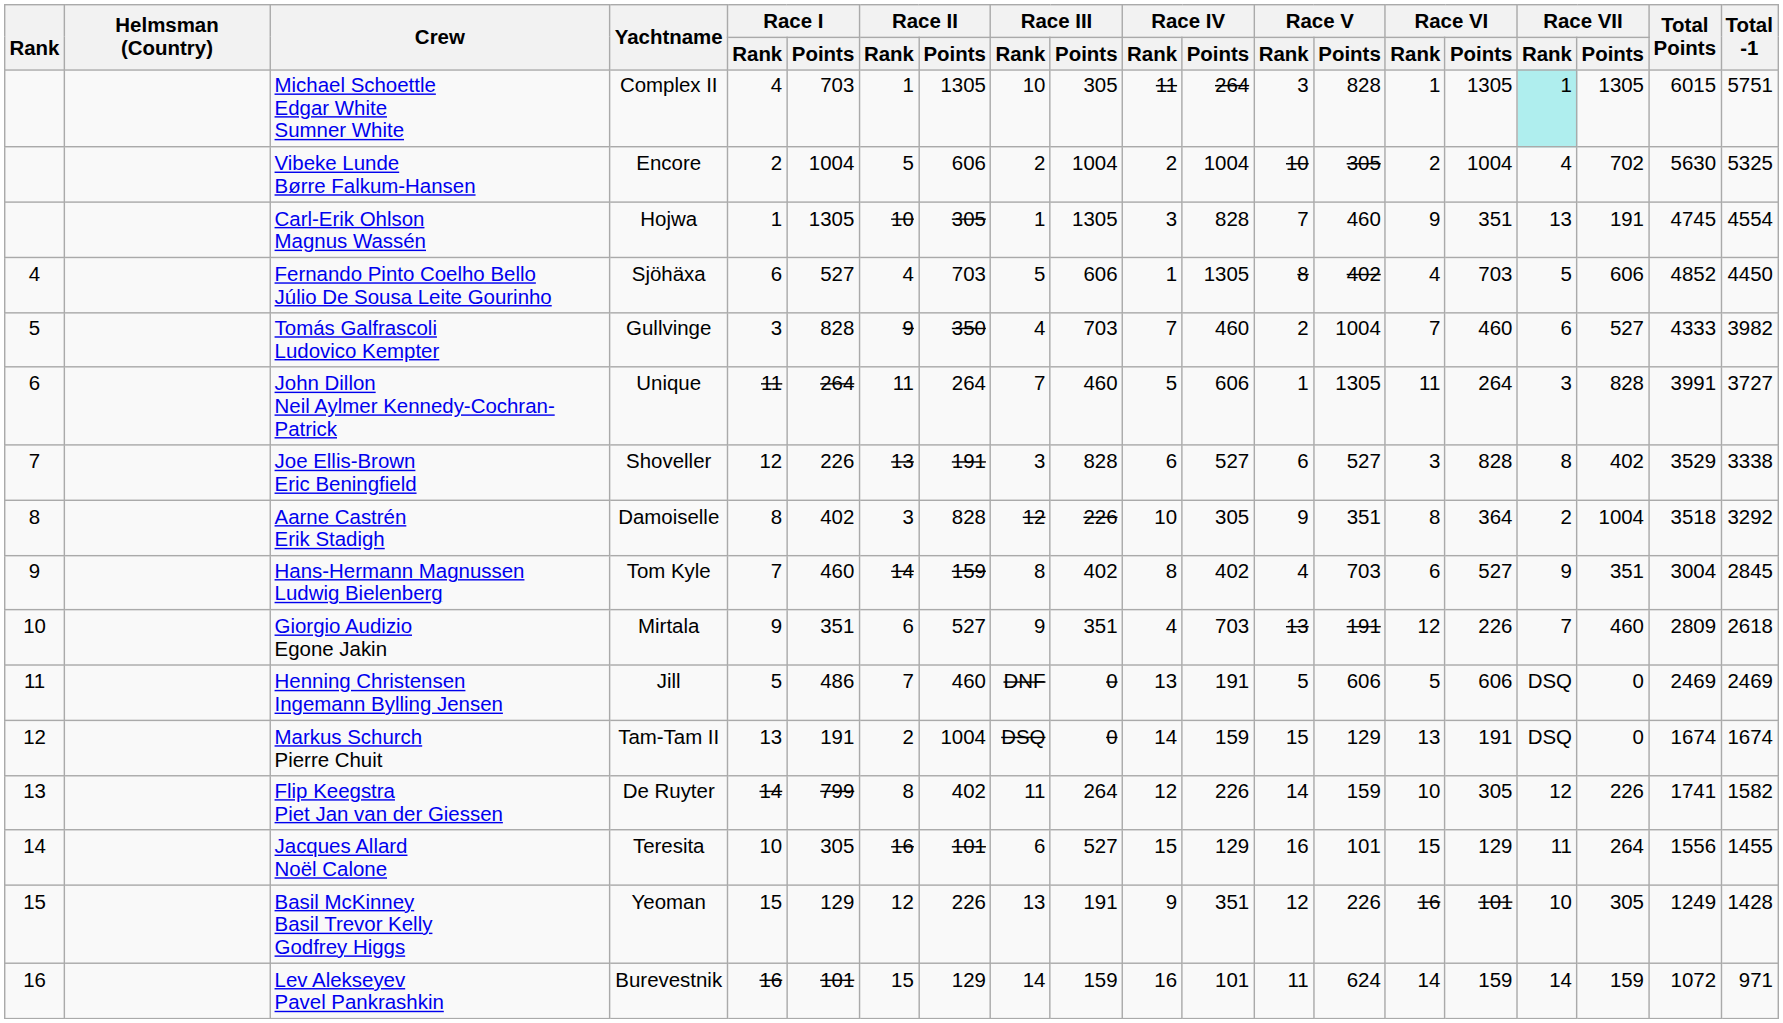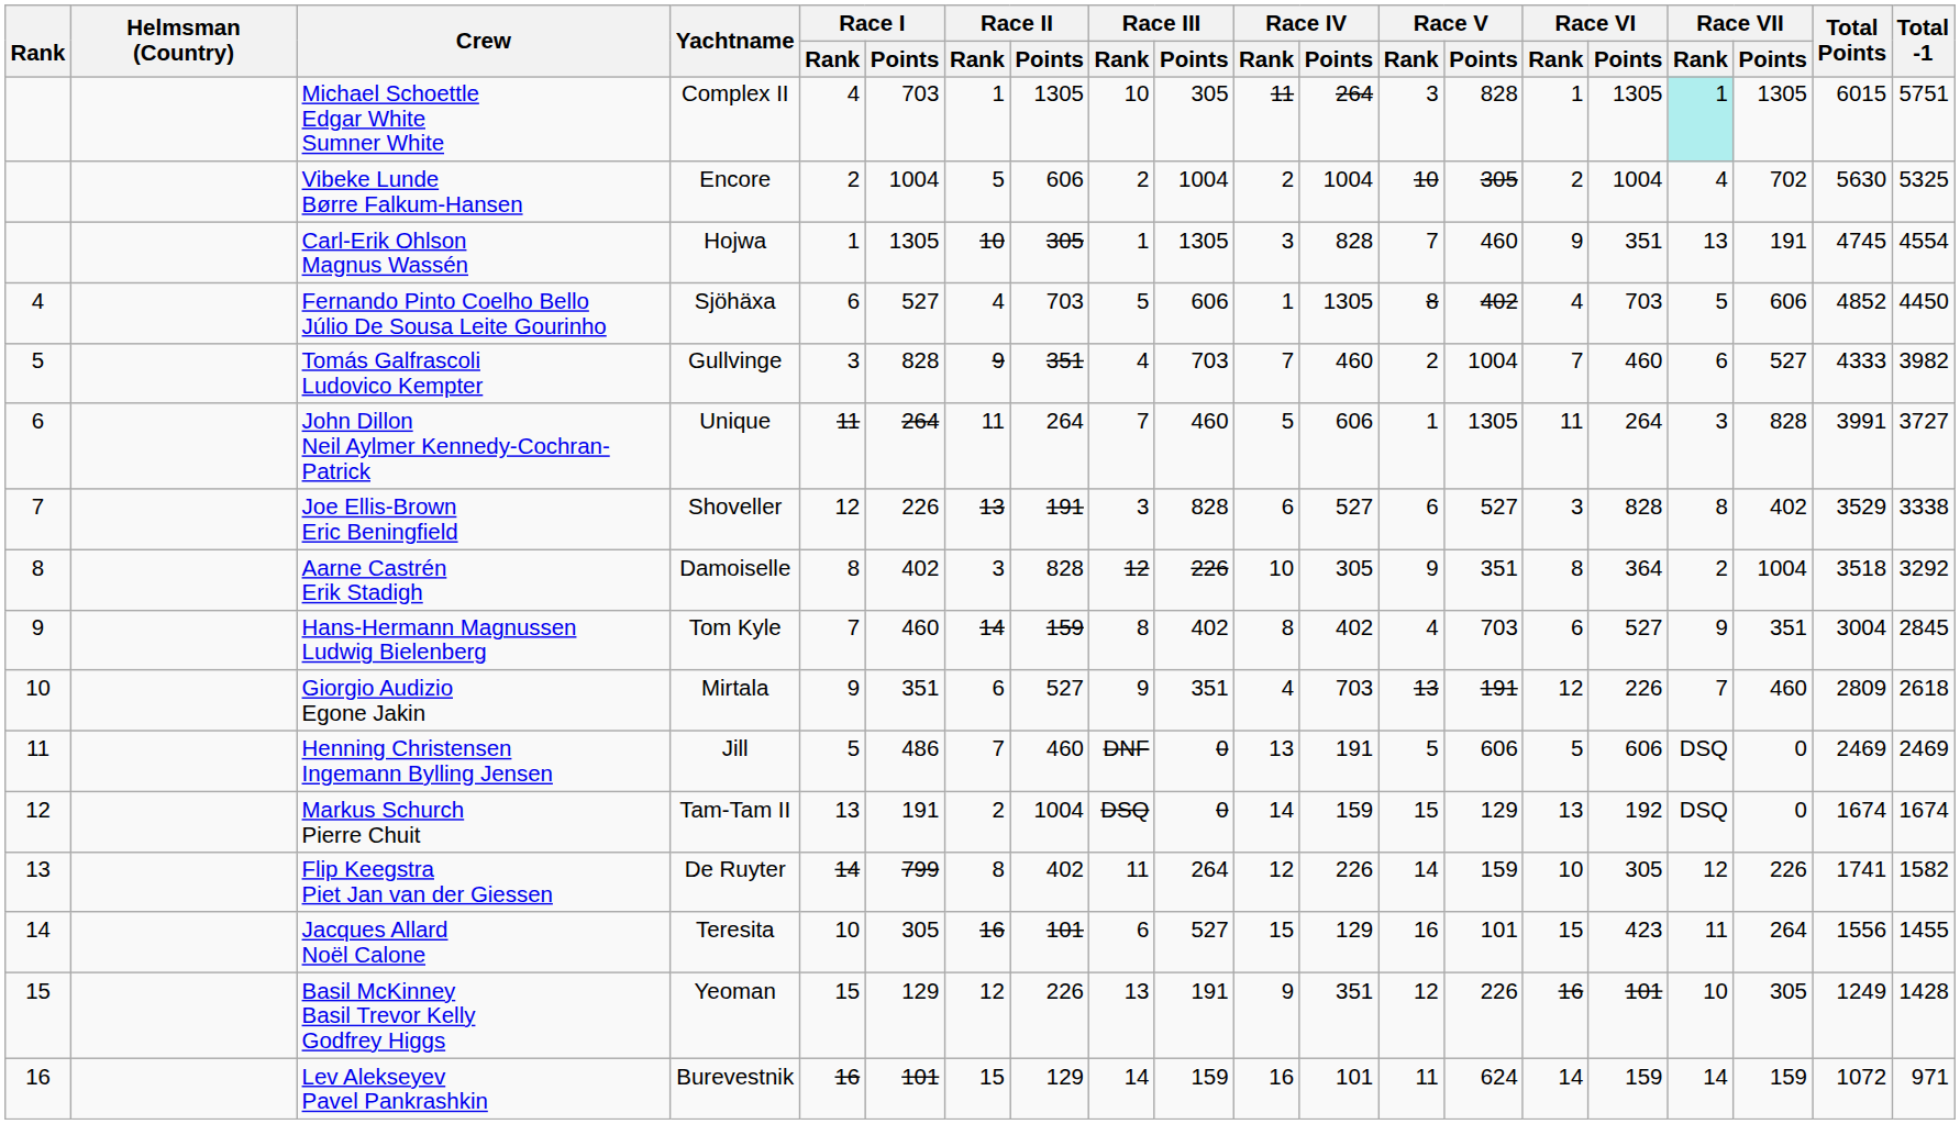Tomás Galfrascoli Ludovico Kempter | Race II / Points: 350 -> 351
Markus Schurch Pierre Chuit | Race VI / Points: 191 -> 192
Jacques Allard Noël Calone | Race VI / Points: 129 -> 423
